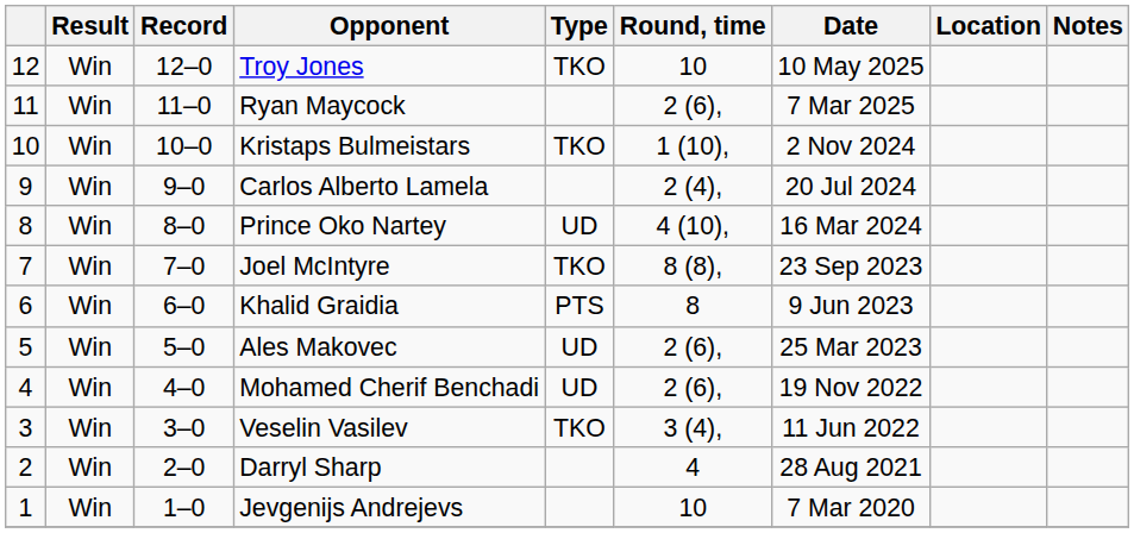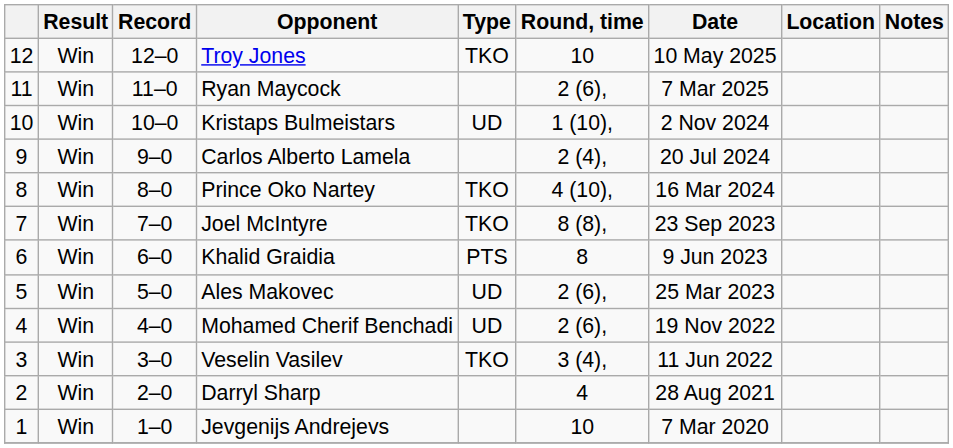Kristaps Bulmeistars | Type: TKO -> UD
Prince Oko Nartey | Type: UD -> TKO
